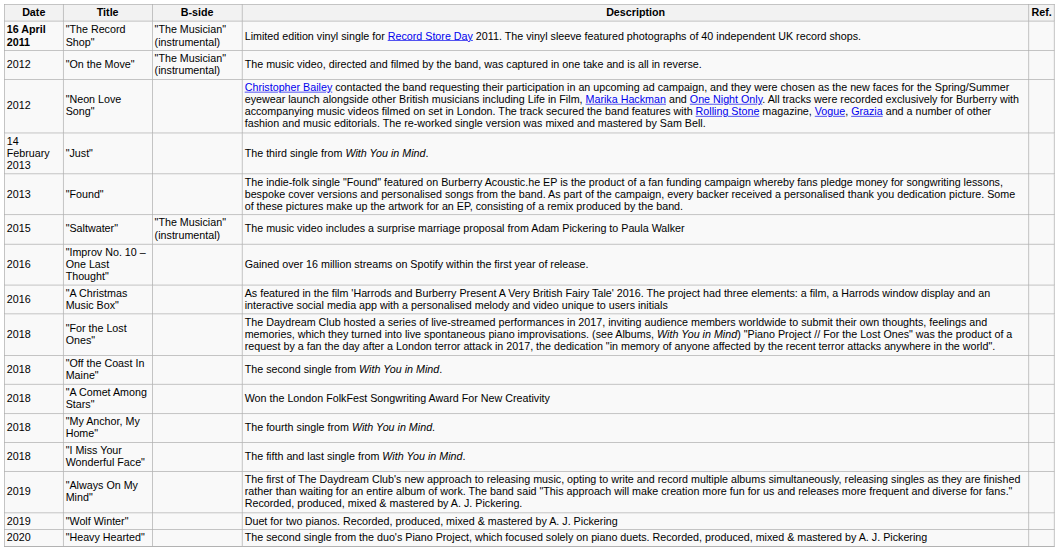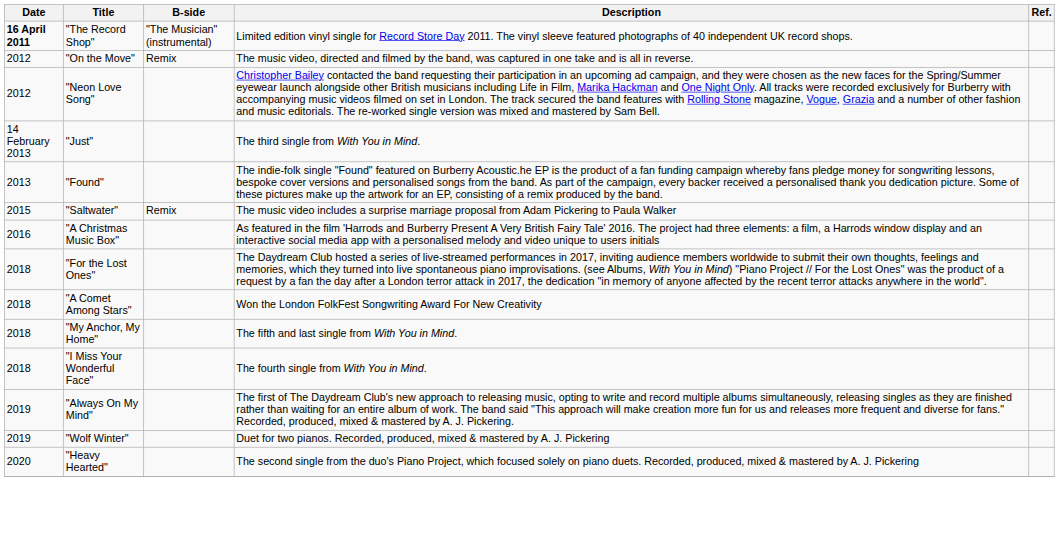"On the Move" | B-side: "The Musician" (instrumental) -> Remix
"Saltwater" | B-side: "The Musician" (instrumental) -> Remix
- row: 2016 | "Improv No. 10 – One Last Thought" | Gained over 16 million streams on Spotify within the first year of release.
- row: 2018 | "Off the Coast In Maine" | The second single from With You in Mind.
"My Anchor, My Home" | Description: The fourth single from With You in Mind. -> The fifth and last single from With You in Mind.
"I Miss Your Wonderful Face" | Description: The fifth and last single from With You in Mind. -> The fourth single from With You in Mind.
